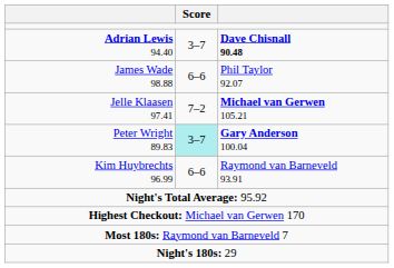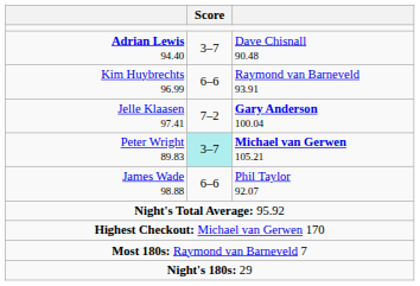Adrian Lewis 94.40 | column 3: bold -> normal
rows swapped: James Wade 98.88 <-> Kim Huybrechts 96.99
Jelle Klaasen 97.41 | column 3: Michael van Gerwen 105.21 -> Gary Anderson 100.04
Peter Wright 89.83 | column 3: Gary Anderson 100.04 -> Michael van Gerwen 105.21
